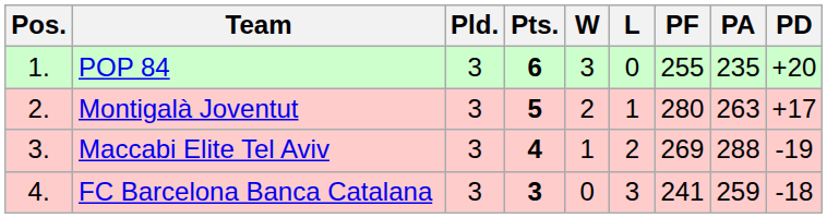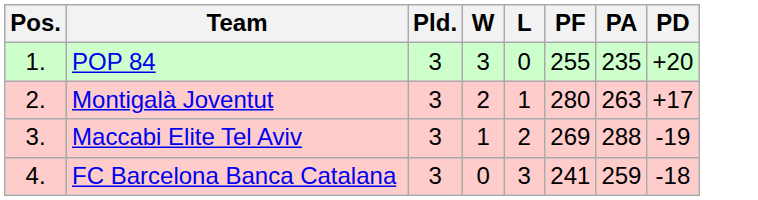- column: Pts. | 6 | 5 | 4 | 3
